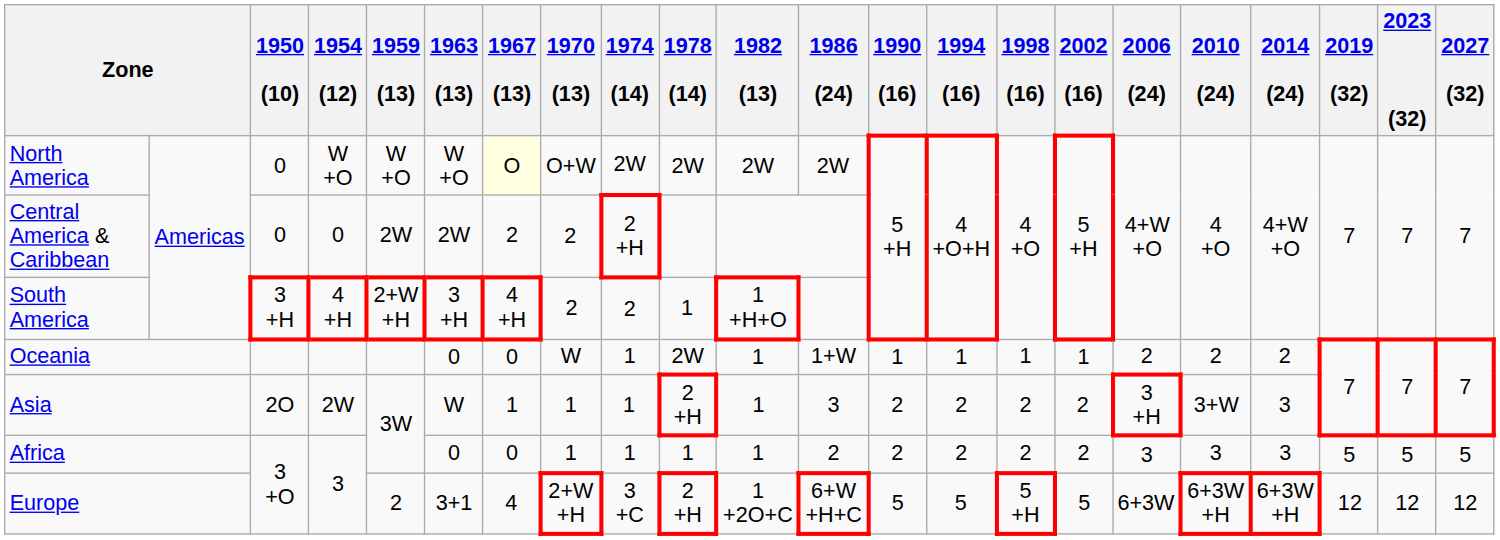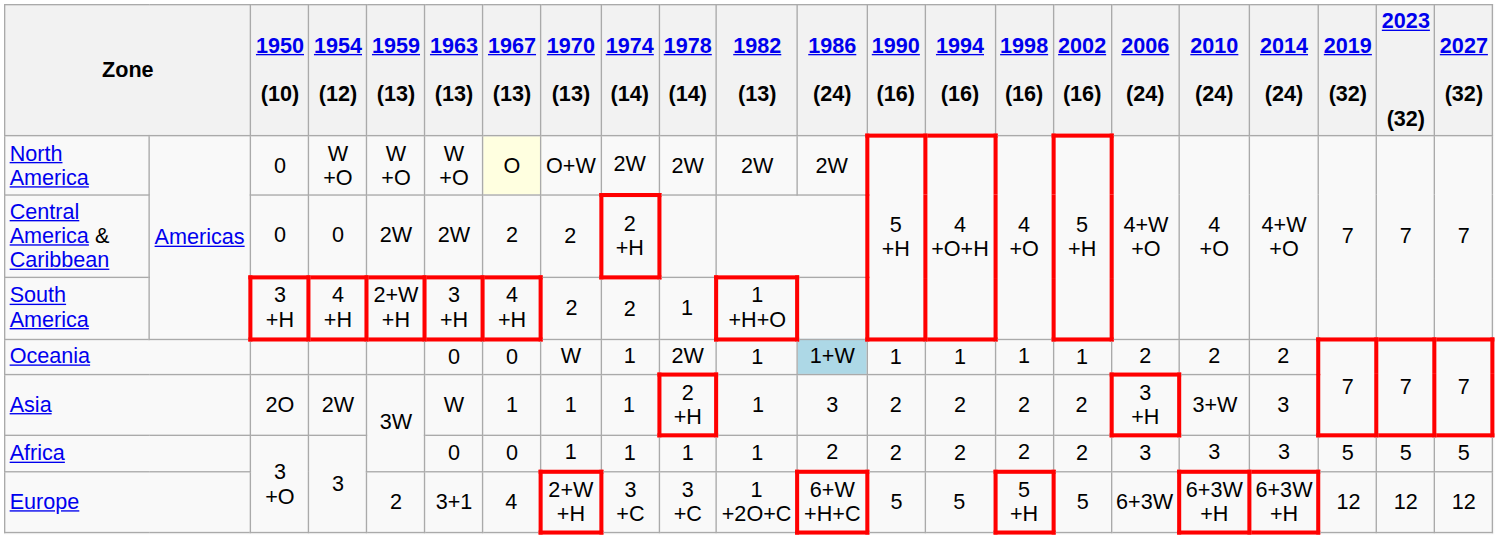Oceania | 1986 (24): no background -> lightblue background
Europe | 1978 (14): 2 +H -> 3 +C
